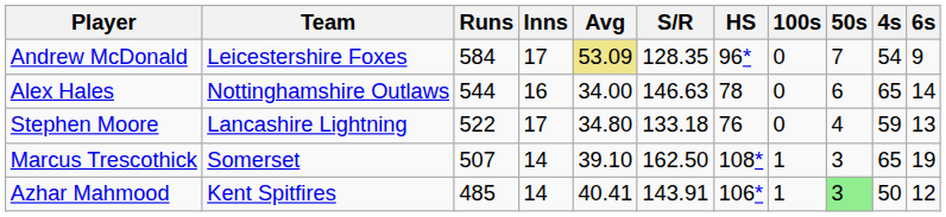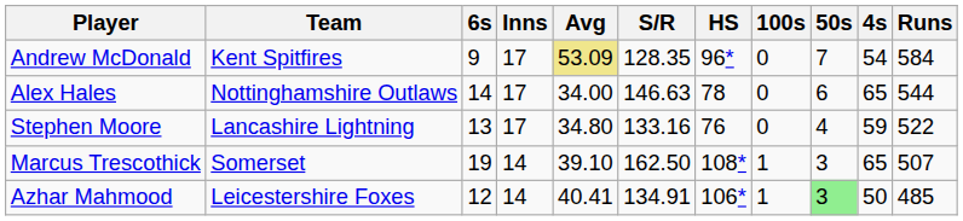columns swapped: Runs <-> 6s
Andrew McDonald | Team: Leicestershire Foxes -> Kent Spitfires
Alex Hales | Inns: 16 -> 17
Stephen Moore | S/R: 133.18 -> 133.16
Azhar Mahmood | Team: Kent Spitfires -> Leicestershire Foxes
Azhar Mahmood | S/R: 143.91 -> 134.91
